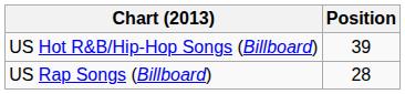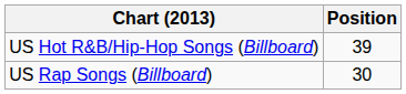US Rap Songs (Billboard) | Position: 28 -> 30
